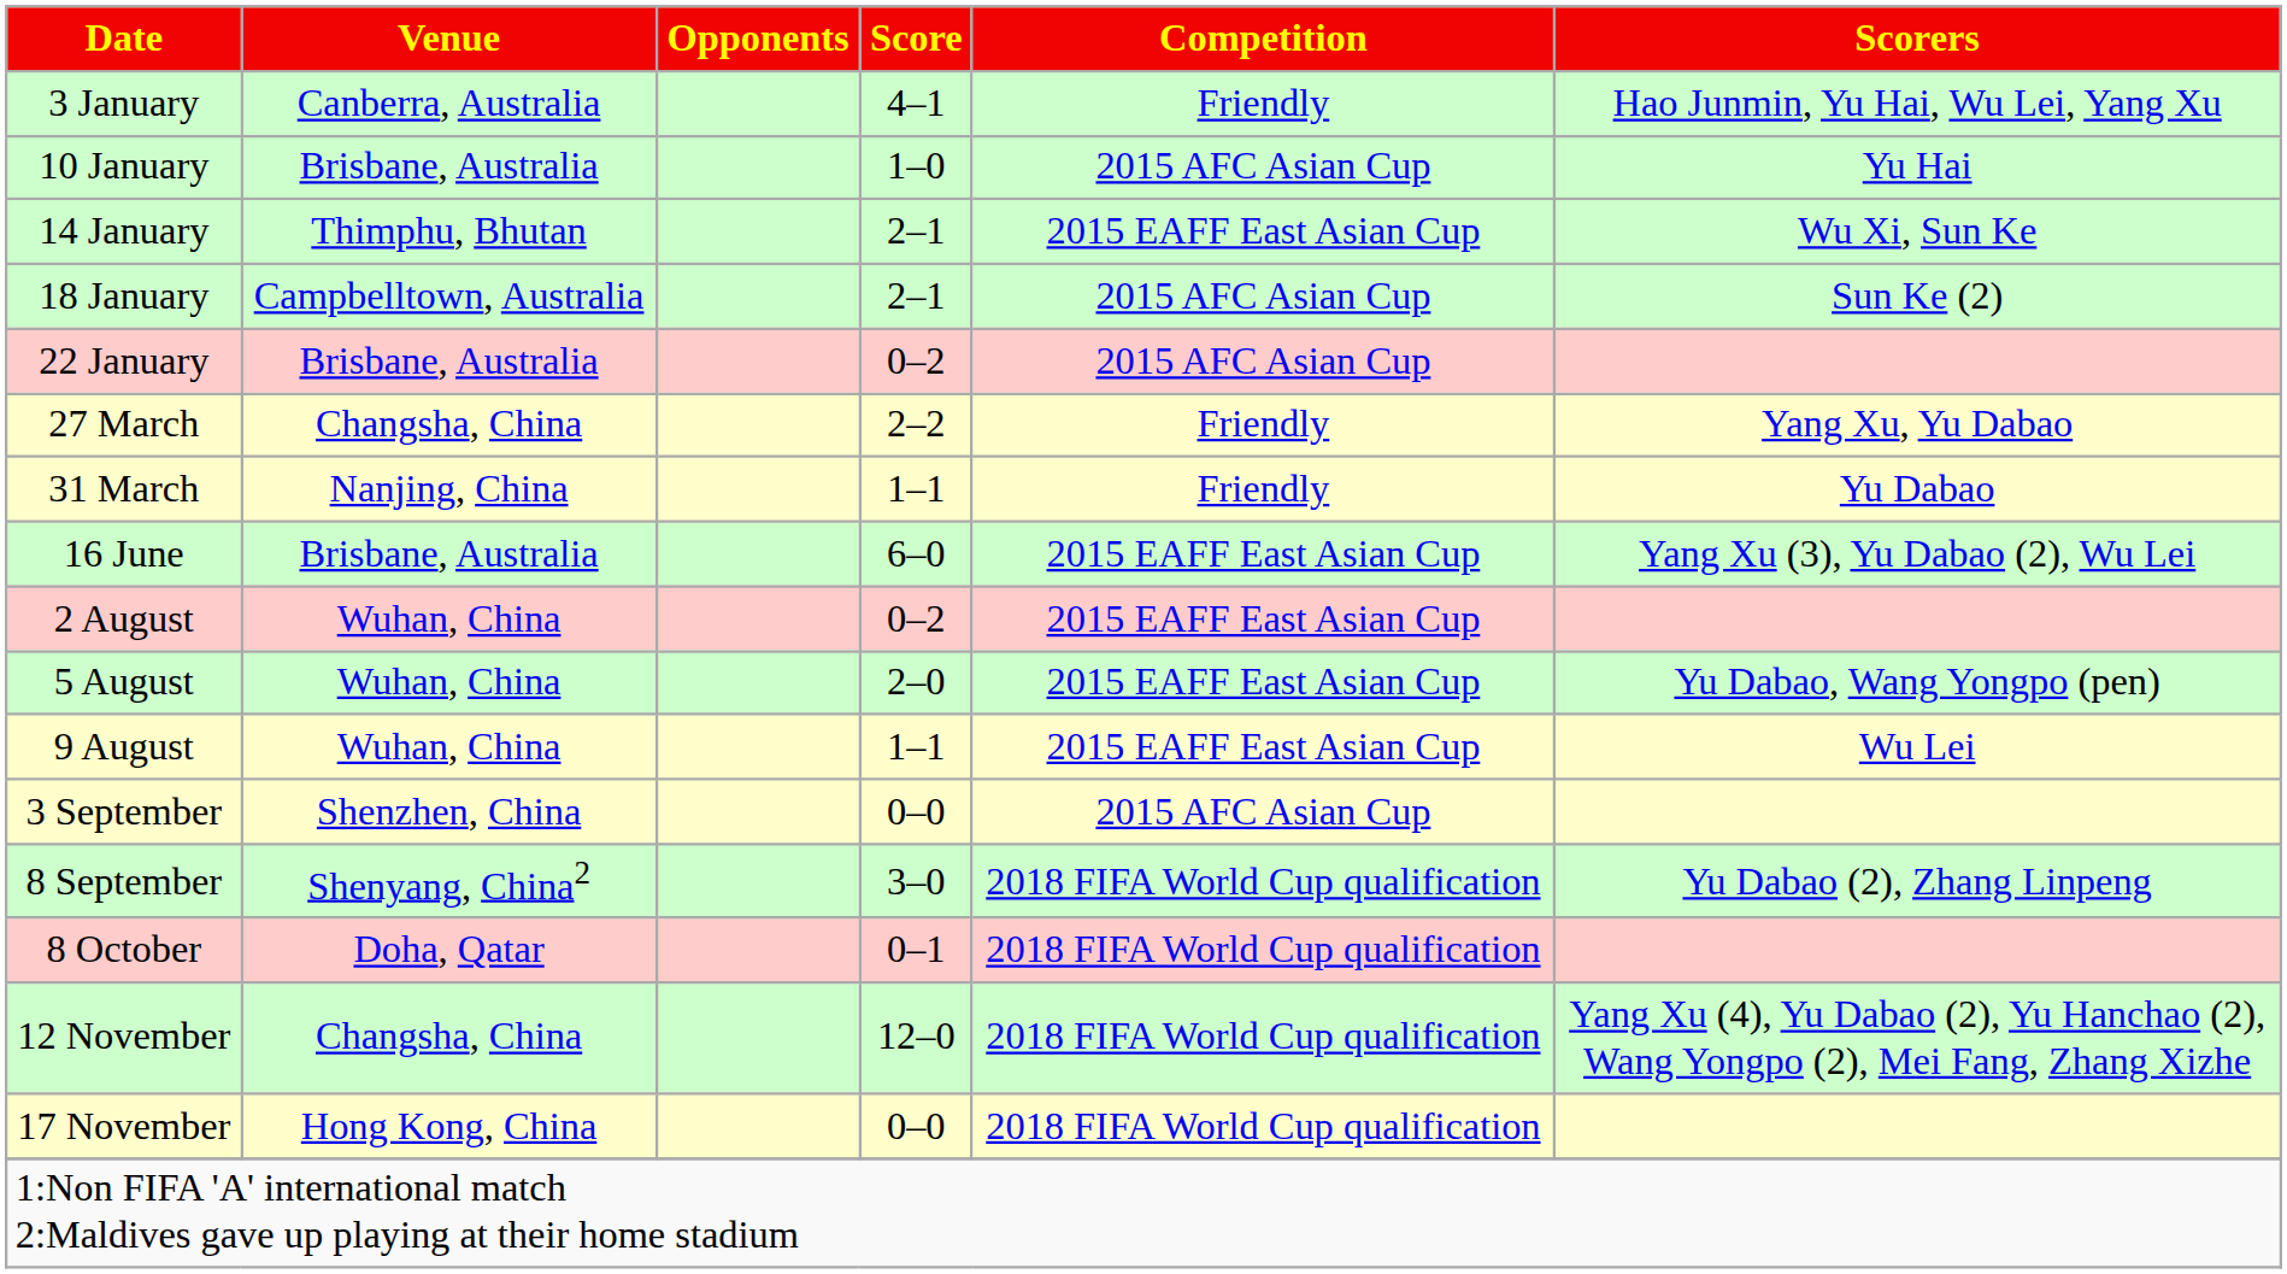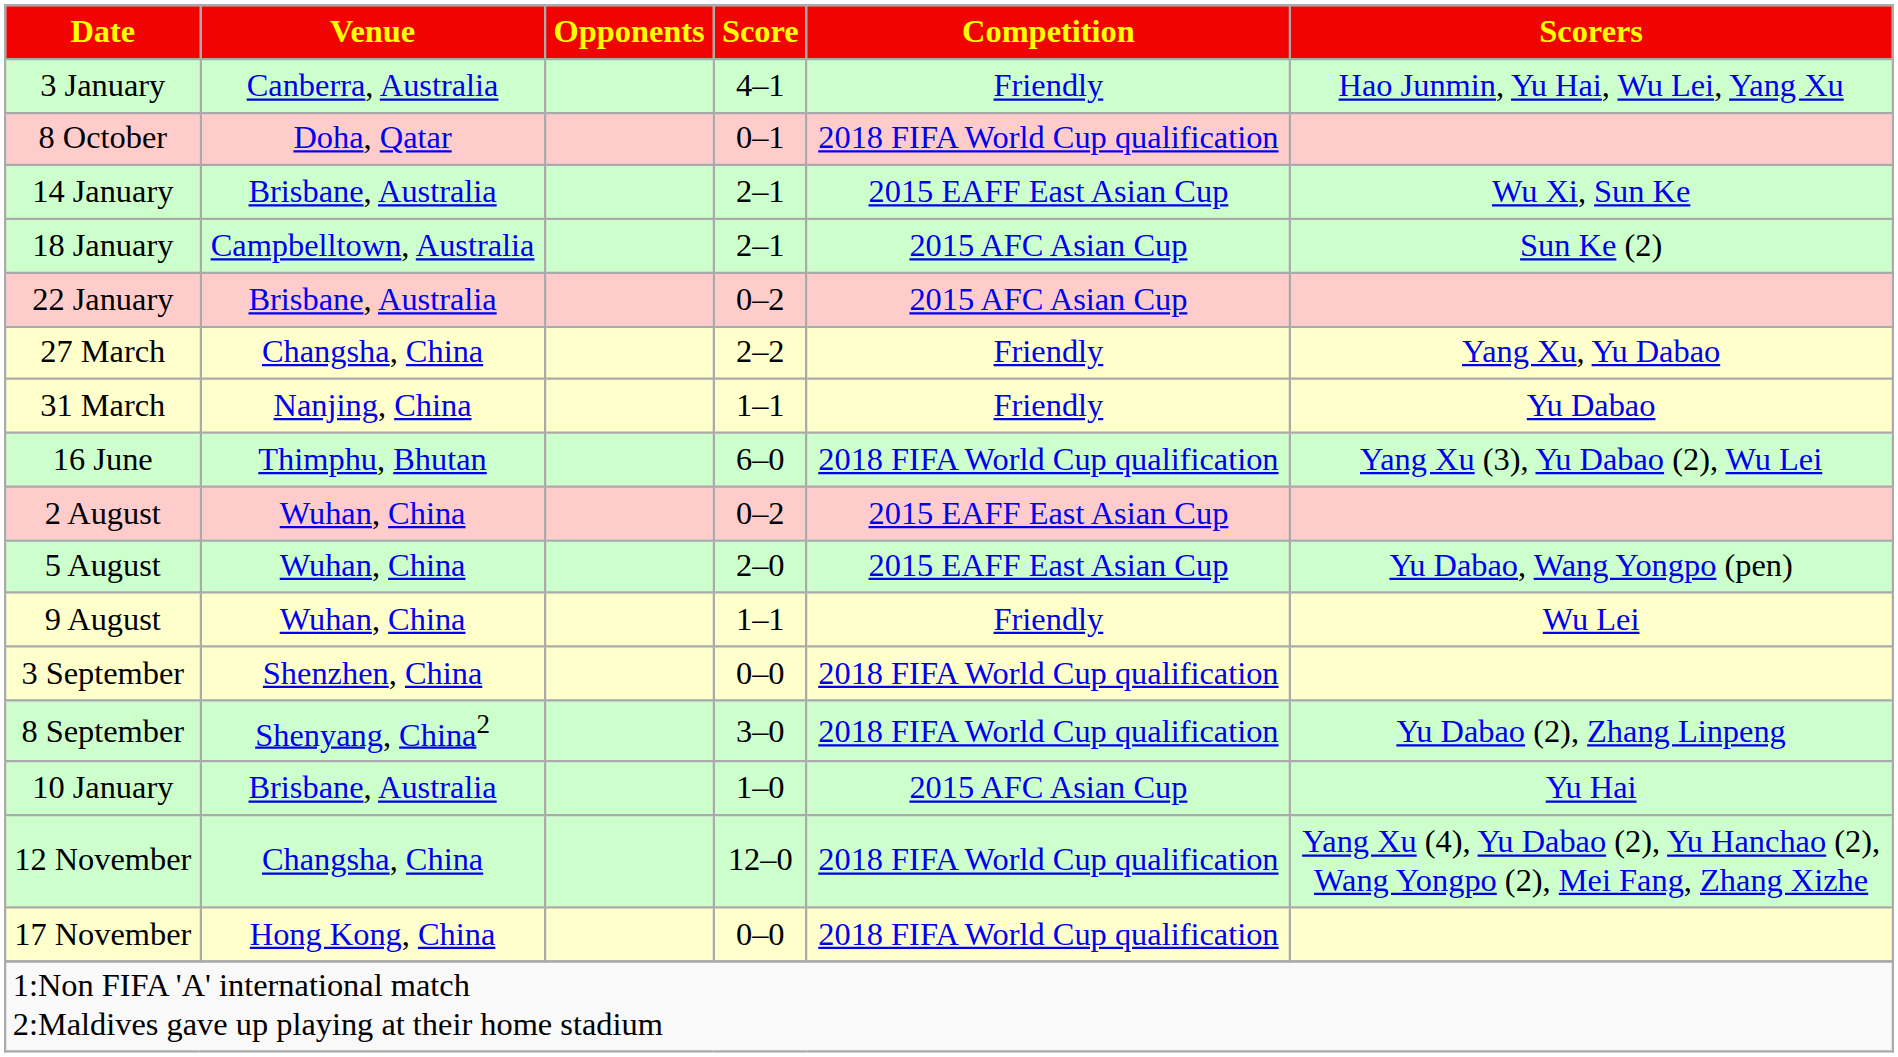rows swapped: 10 January <-> 8 October
14 January | Venue: Thimphu, Bhutan -> Brisbane, Australia
16 June | Venue: Brisbane, Australia -> Thimphu, Bhutan
16 June | Competition: 2015 EAFF East Asian Cup -> 2018 FIFA World Cup qualification
9 August | Competition: 2015 EAFF East Asian Cup -> Friendly
3 September | Competition: 2015 AFC Asian Cup -> 2018 FIFA World Cup qualification
